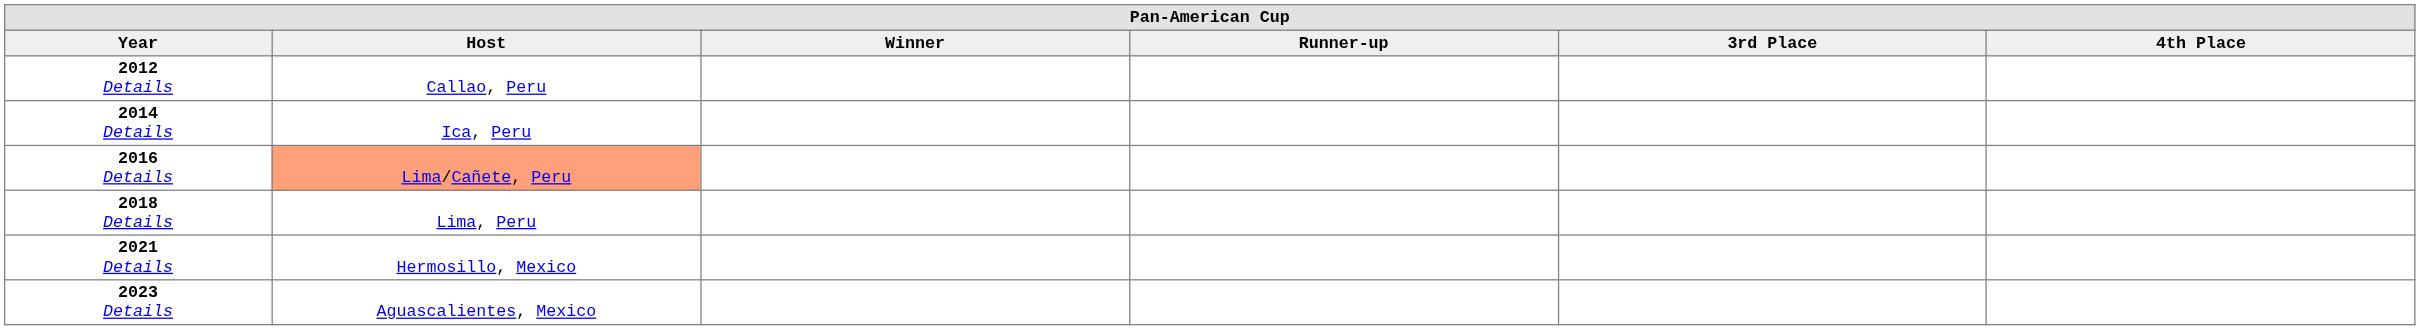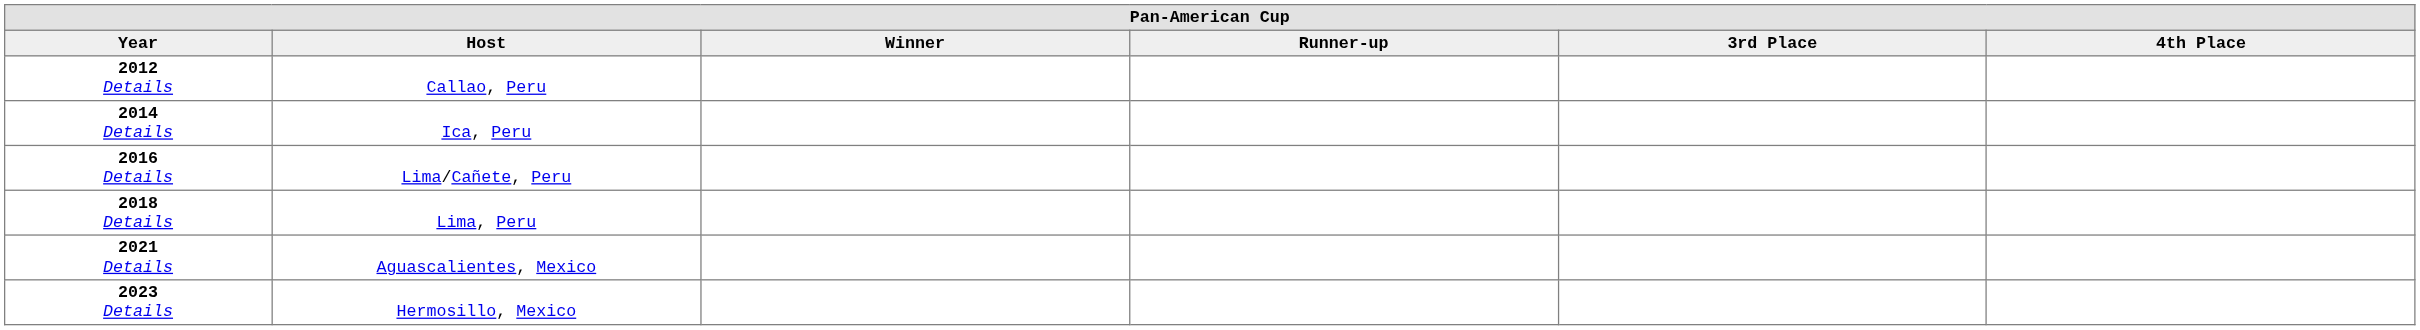2016 Details | Host: lightsalmon background -> no background
2021 Details | Host: Hermosillo, Mexico -> Aguascalientes, Mexico
2023 Details | Host: Aguascalientes, Mexico -> Hermosillo, Mexico
